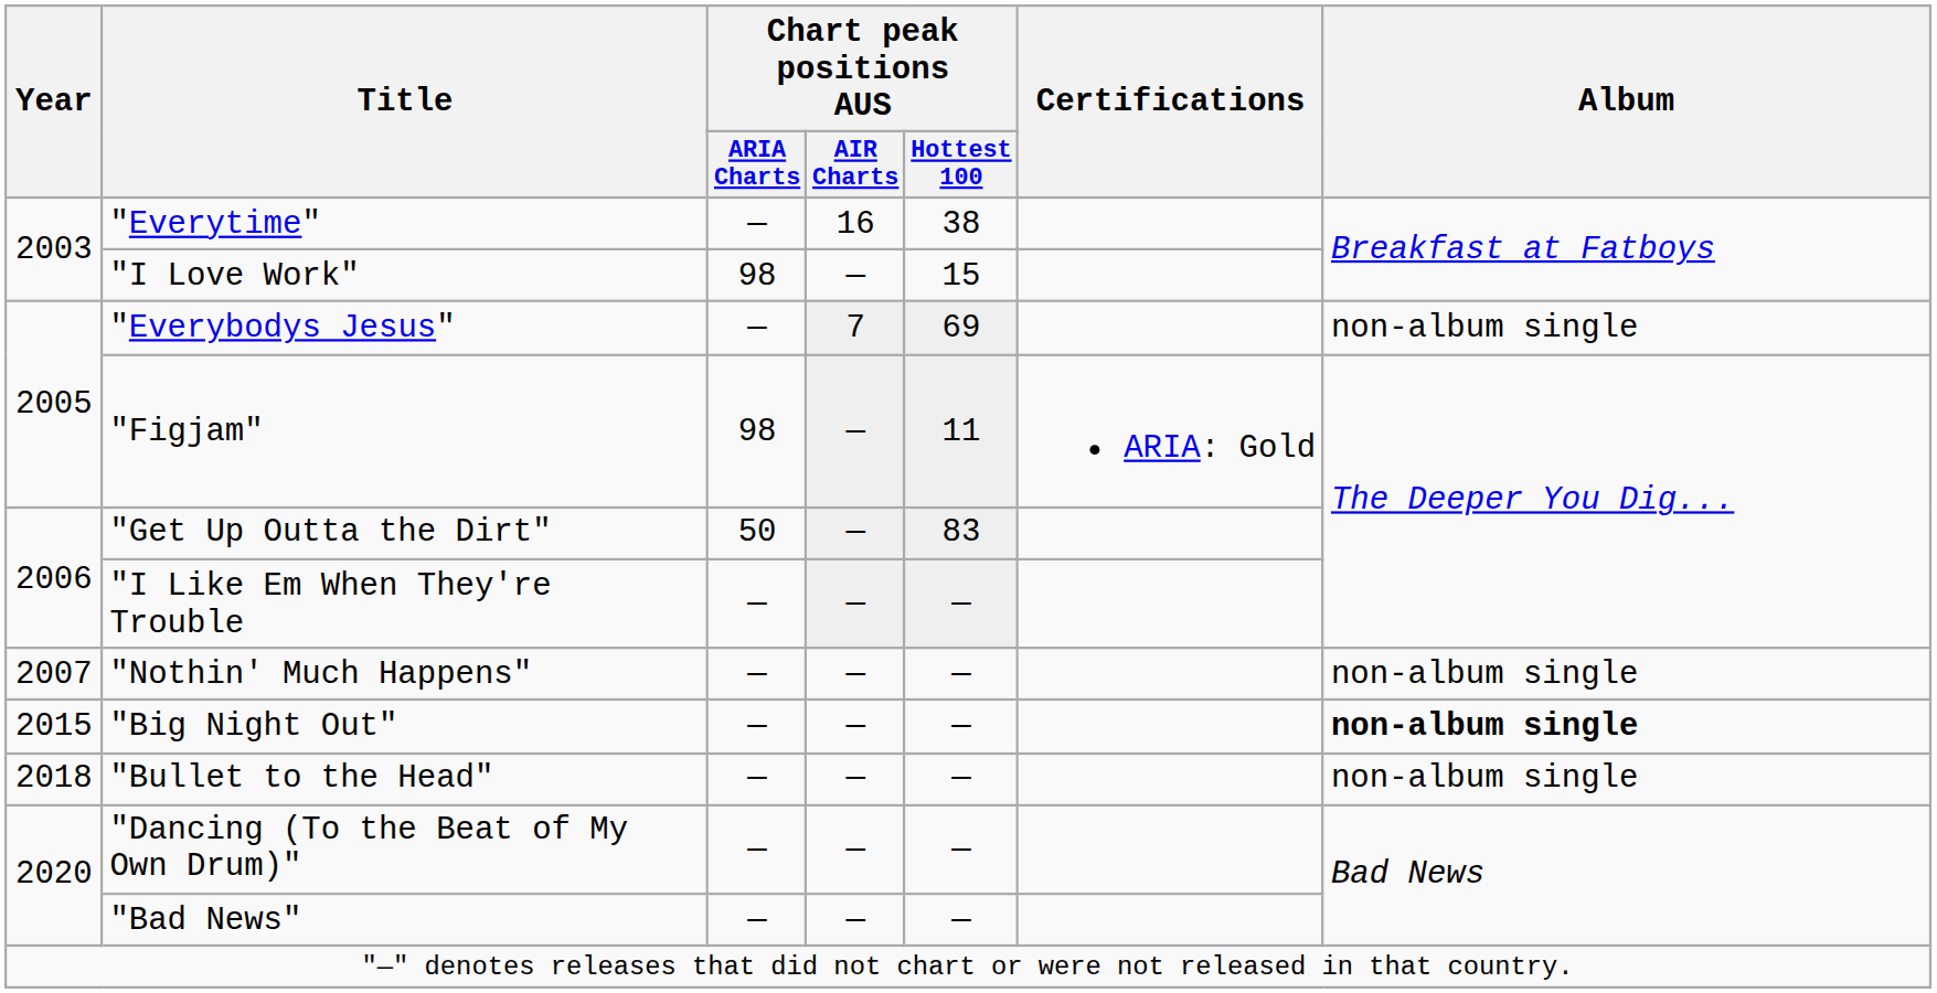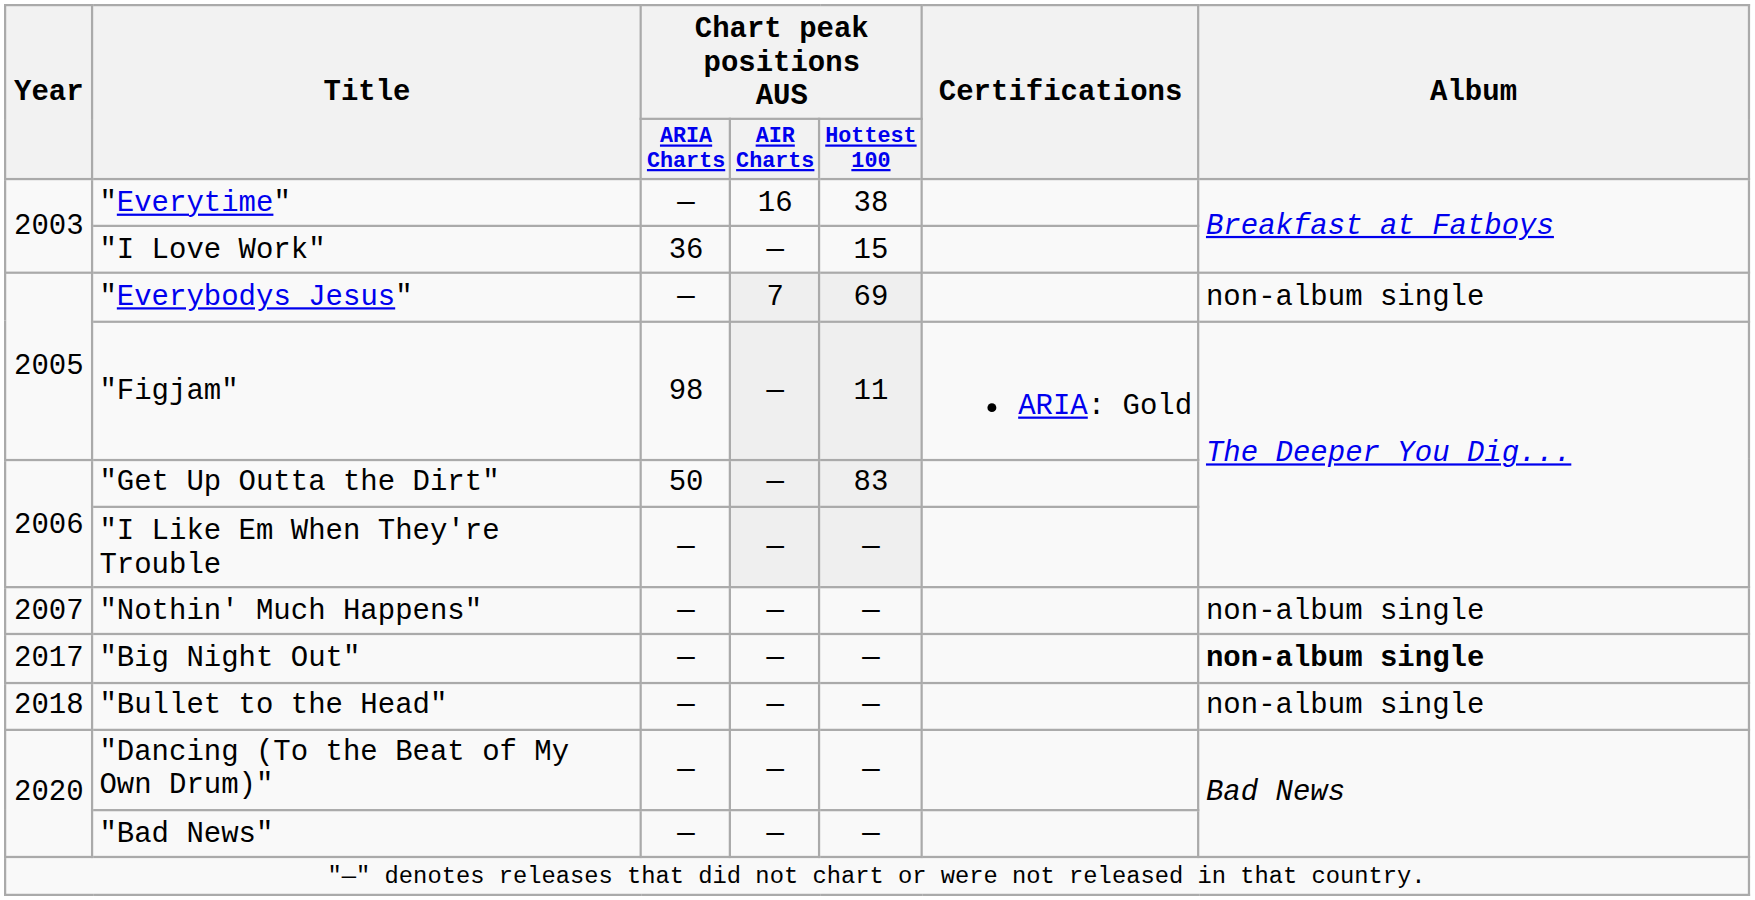"I Love Work" | Chart peak positions AUS / ARIA Charts: 98 -> 36
"Big Night Out" | Year: 2015 -> 2017
